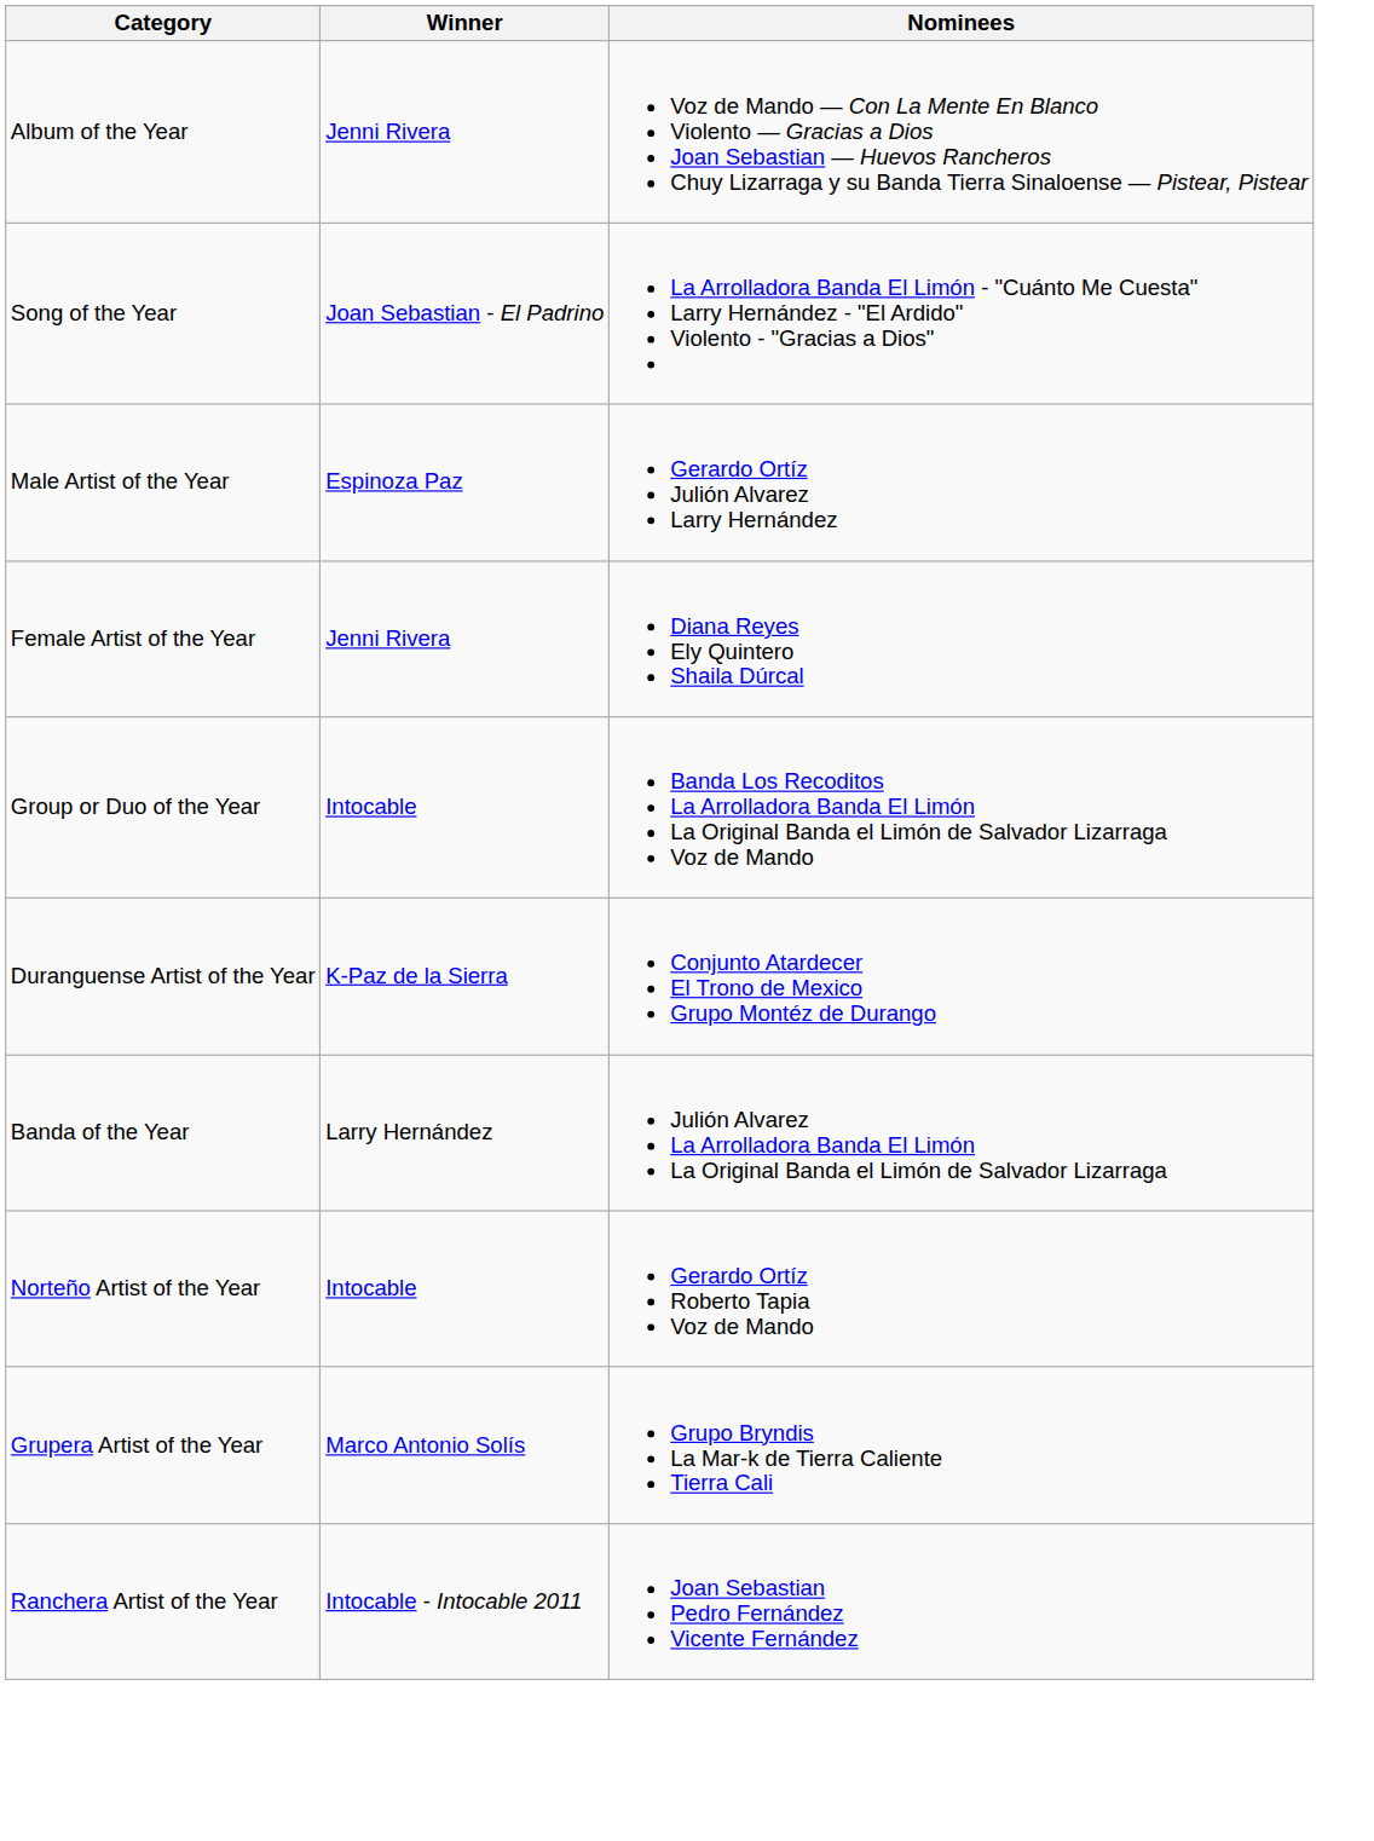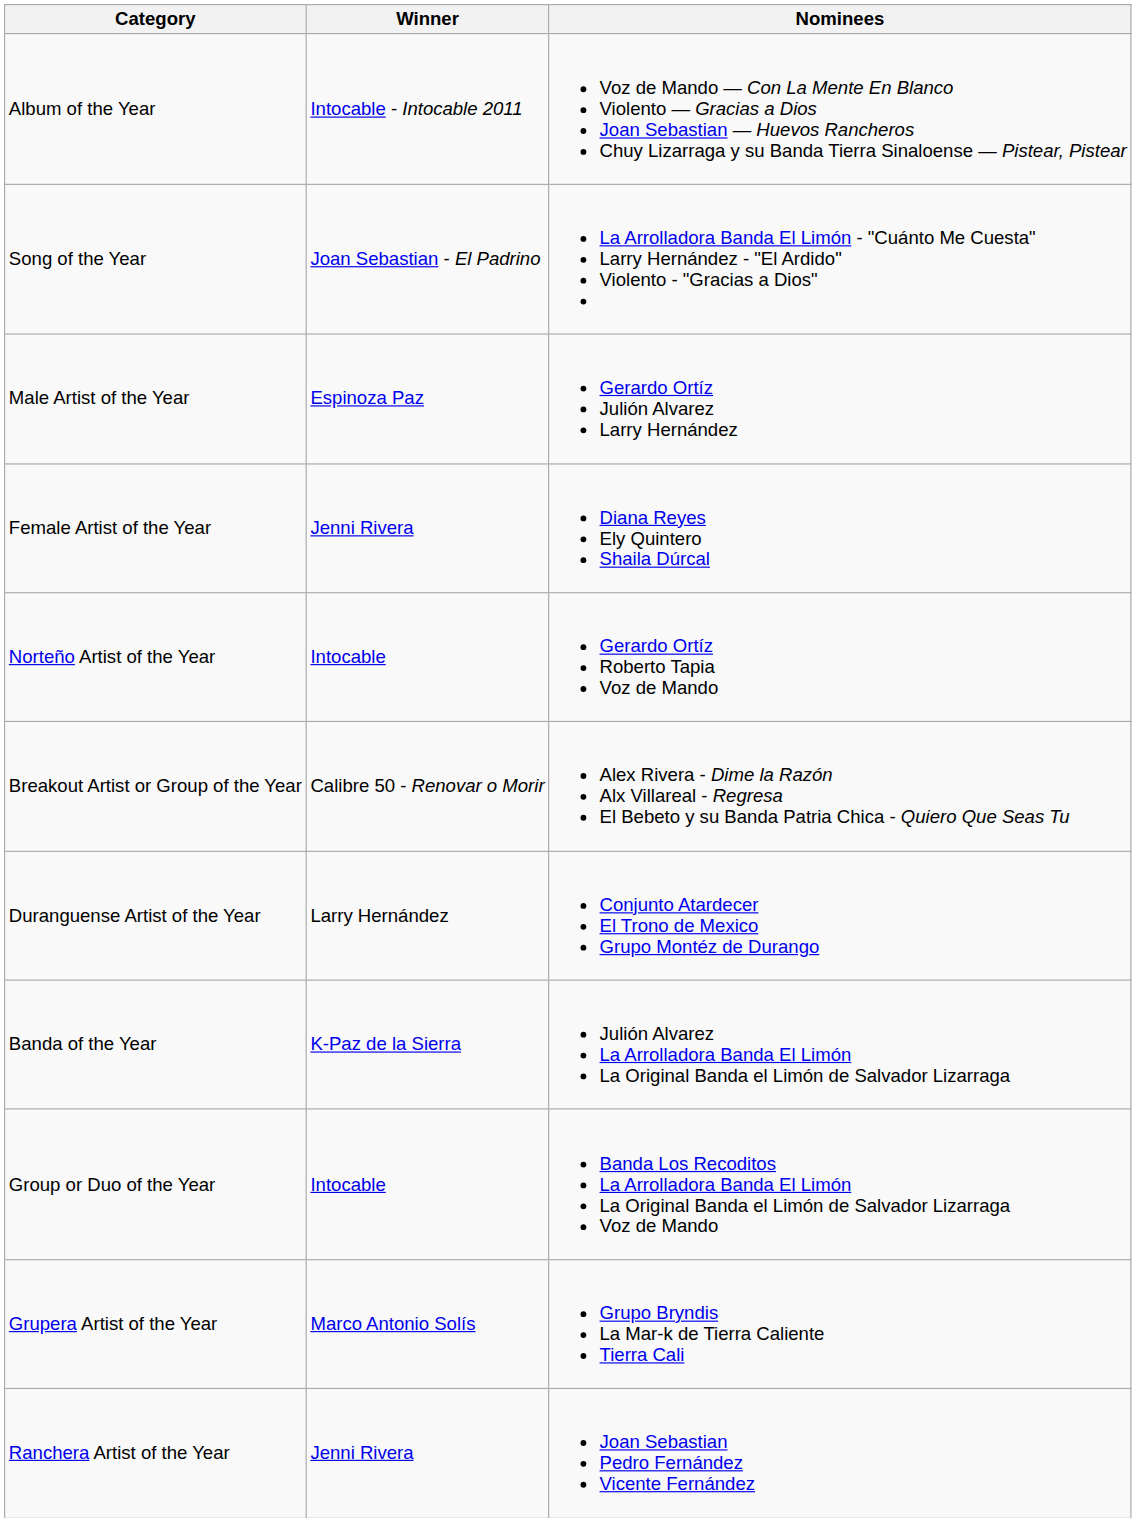Album of the Year | Winner: Jenni Rivera -> Intocable - Intocable 2011
rows swapped: Group or Duo of the Year <-> Norteño Artist of the Year
+ row: Breakout Artist or Group of the Year | Calibre 50 - Renovar o Morir | Alex Rivera - Dime la Razón Alx Villareal - Regresa El Bebeto y su Banda Patria Chica - Quiero Que Seas Tu
Duranguense Artist of the Year | Winner: K-Paz de la Sierra -> Larry Hernández
Banda of the Year | Winner: Larry Hernández -> K-Paz de la Sierra
Ranchera Artist of the Year | Winner: Intocable - Intocable 2011 -> Jenni Rivera
